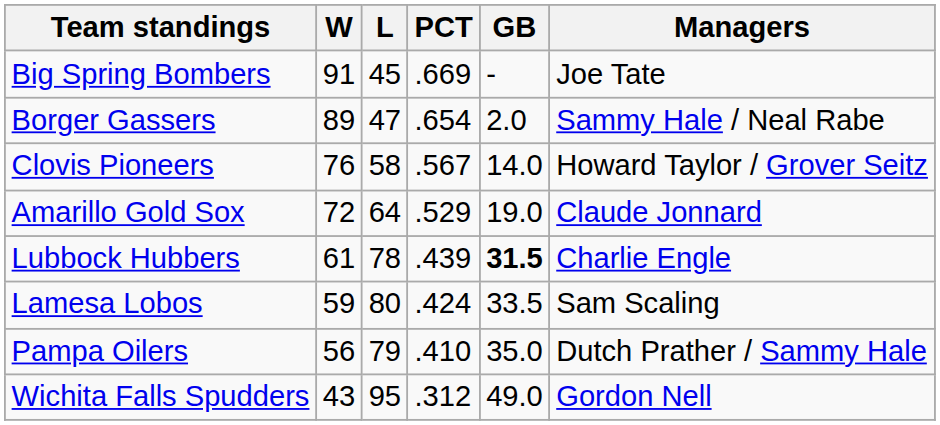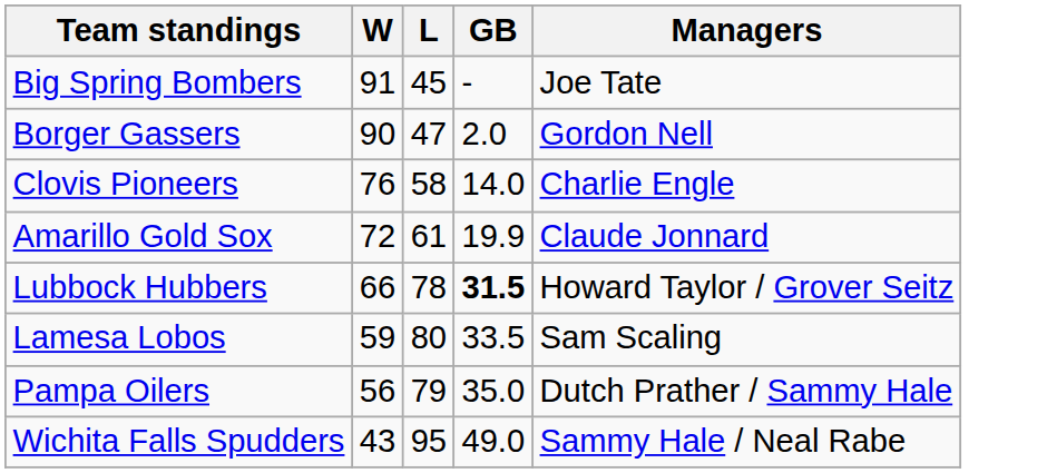- column: PCT | .669 | .654 | .567 | .529 | .439 | .424 | .410 | .312
Borger Gassers | W: 89 -> 90
Borger Gassers | Managers: Sammy Hale / Neal Rabe -> Gordon Nell
Clovis Pioneers | Managers: Howard Taylor / Grover Seitz -> Charlie Engle
Amarillo Gold Sox | L: 64 -> 61
Amarillo Gold Sox | GB: 19.0 -> 19.9
Lubbock Hubbers | W: 61 -> 66
Lubbock Hubbers | Managers: Charlie Engle -> Howard Taylor / Grover Seitz
Wichita Falls Spudders | Managers: Gordon Nell -> Sammy Hale / Neal Rabe
